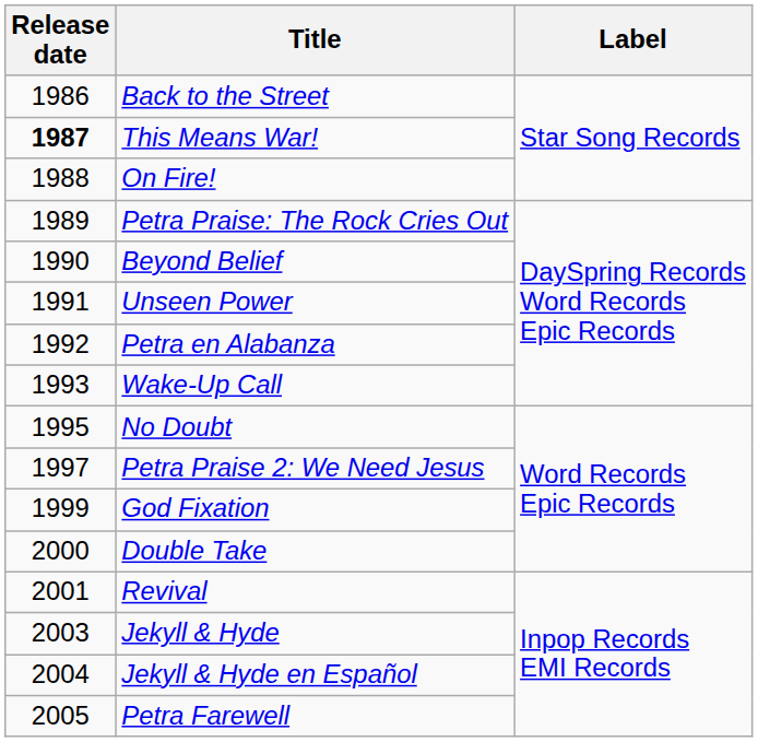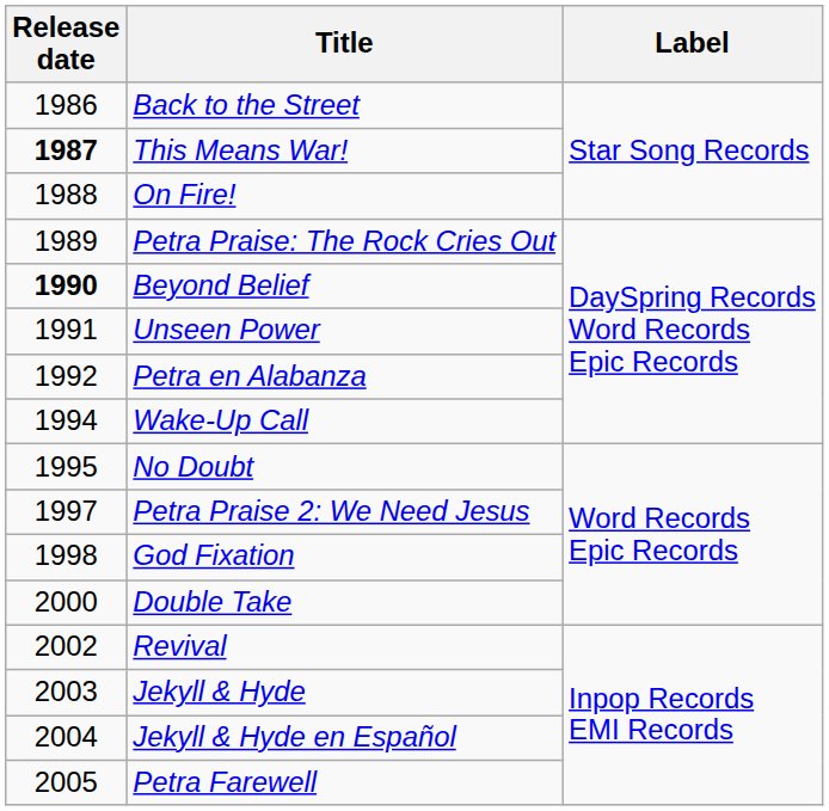Beyond Belief | Release date: normal -> bold
Wake-Up Call | Release date: 1993 -> 1994
God Fixation | Release date: 1999 -> 1998
Revival | Release date: 2001 -> 2002
